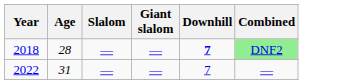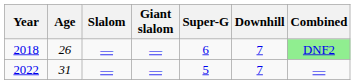+ column: Super-G | 6 | 5
2018 | Age: 28 -> 26
2018 | Downhill: bold -> normal
